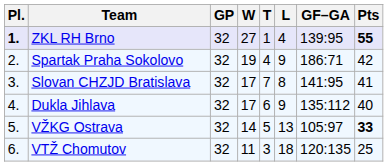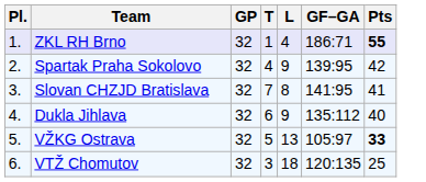- column: W | 27 | 19 | 17 | 17 | 14 | 11
ZKL RH Brno | Pl.: bold -> normal
ZKL RH Brno | GF–GA: 139:95 -> 186:71
Spartak Praha Sokolovo | GF–GA: 186:71 -> 139:95
